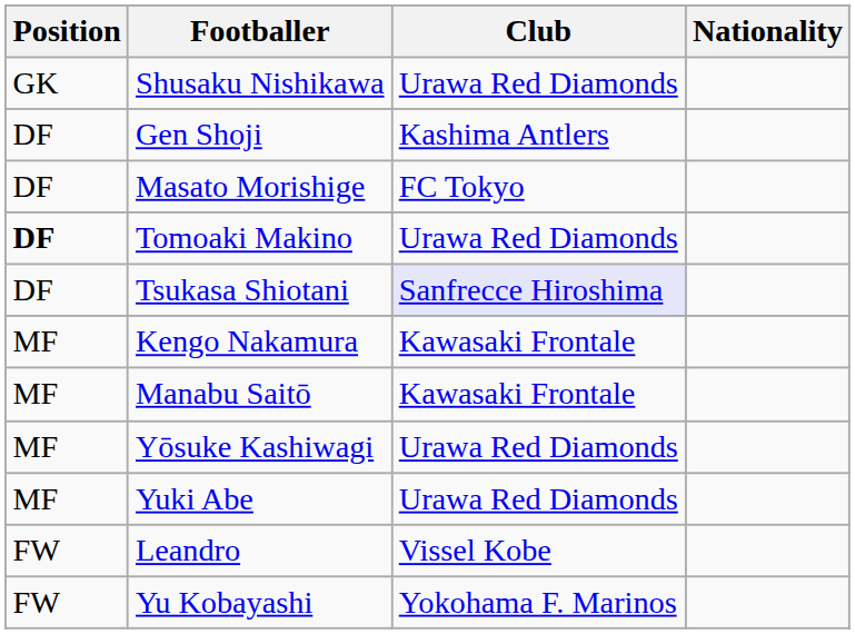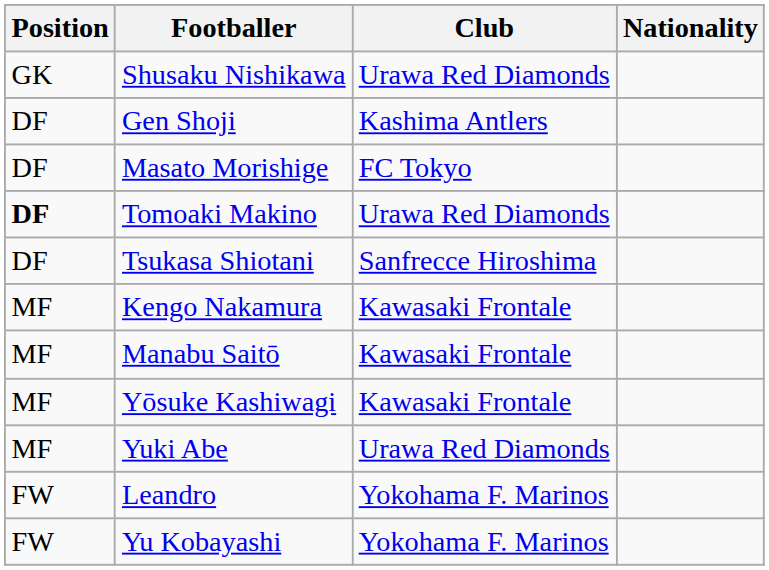Tsukasa Shiotani | Club: lavender background -> no background
Yōsuke Kashiwagi | Club: Urawa Red Diamonds -> Kawasaki Frontale
Leandro | Club: Vissel Kobe -> Yokohama F. Marinos
